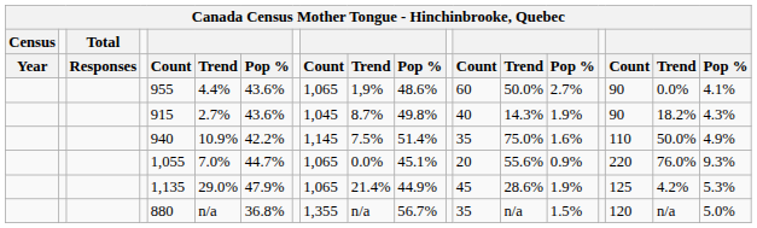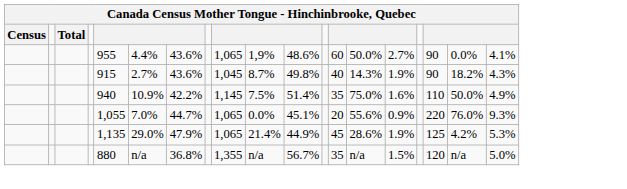- row: Year | Responses | Count | Trend | Pop % | Count | Trend | Pop % | Count | Trend | Pop % | Count | Trend | Pop %
